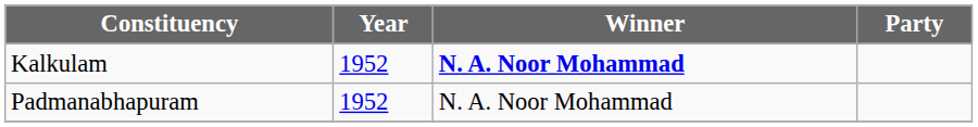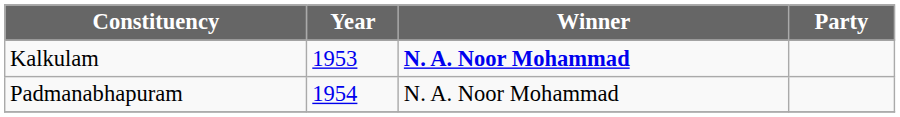Kalkulam | Year: 1952 -> 1953
Padmanabhapuram | Year: 1952 -> 1954
